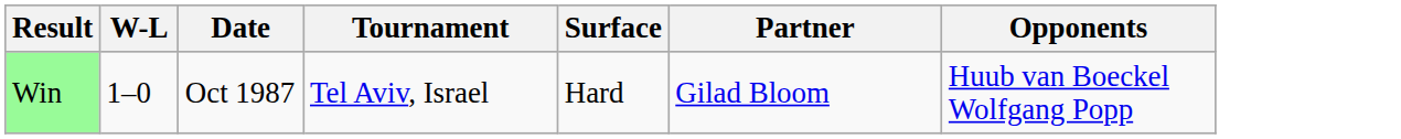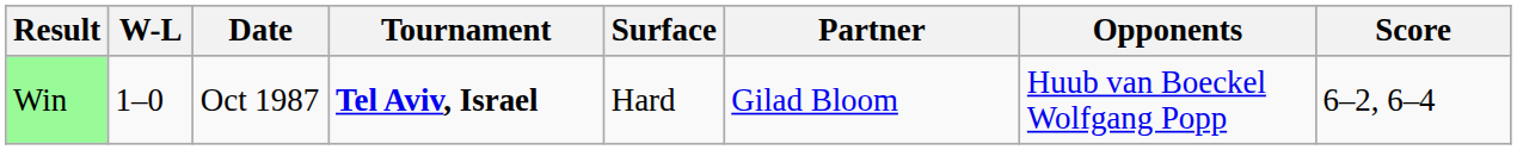+ column: Score | 6–2, 6–4
Win | Tournament: normal -> bold
